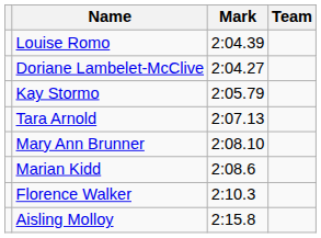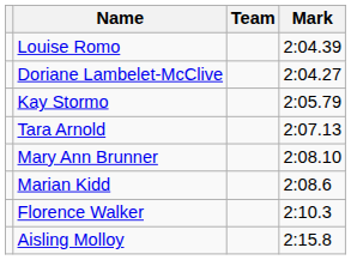columns swapped: Team <-> Mark
